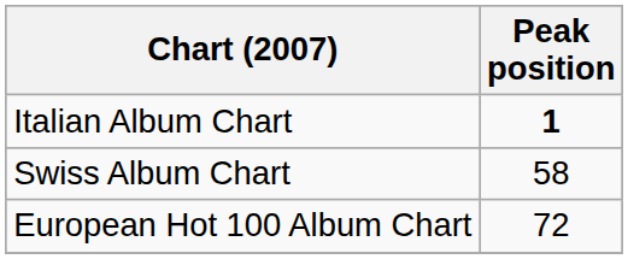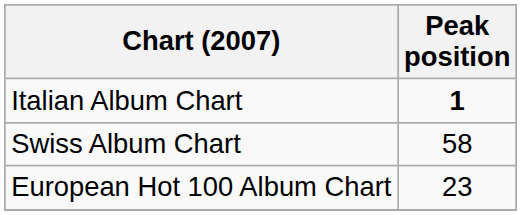European Hot 100 Album Chart | Peak position: 72 -> 23
